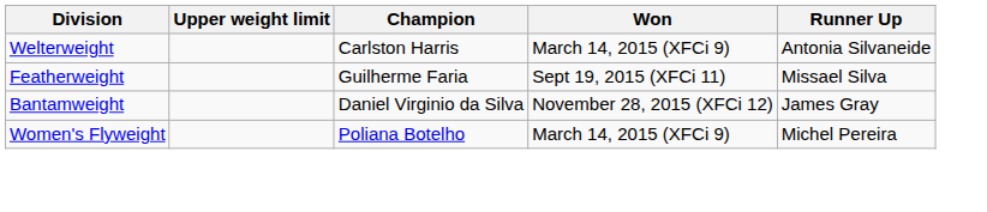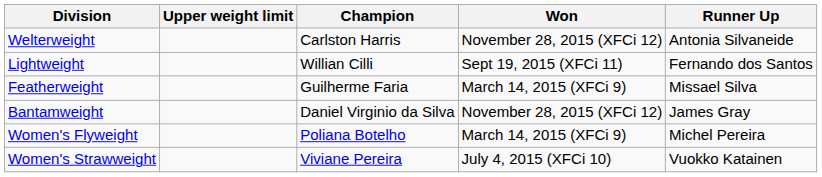Welterweight | Won: March 14, 2015 (XFCi 9) -> November 28, 2015 (XFCi 12)
+ row: Lightweight | Willian Cilli | Sept 19, 2015 (XFCi 11) | Fernando dos Santos
Featherweight | Won: Sept 19, 2015 (XFCi 11) -> March 14, 2015 (XFCi 9)
+ row: Women's Strawweight | Viviane Pereira | July 4, 2015 (XFCi 10) | Vuokko Katainen
